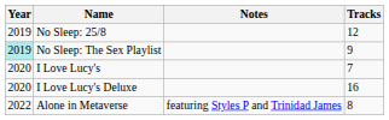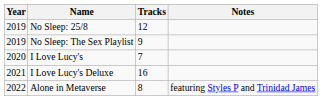columns swapped: Tracks <-> Notes
No Sleep: The Sex Playlist | Year: paleturquoise background -> no background
I Love Lucy's Deluxe | Year: 2020 -> 2021
